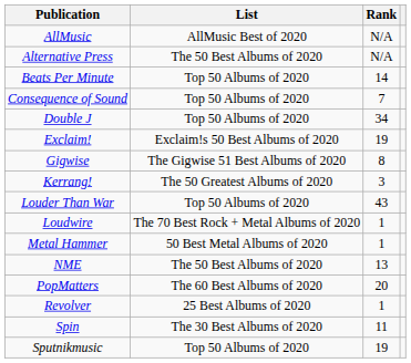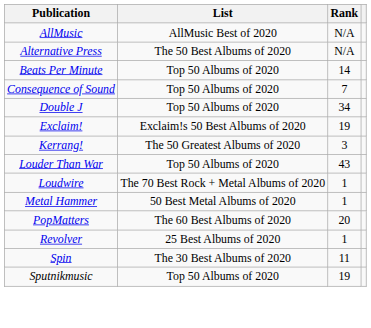- row: Gigwise | The Gigwise 51 Best Albums of 2020 | 8
- row: NME | The 50 Best Albums of 2020 | 13
